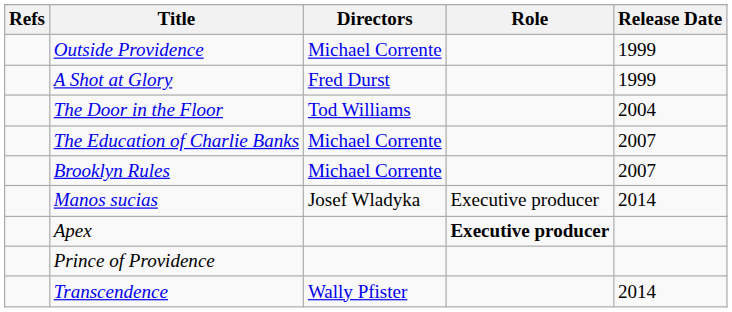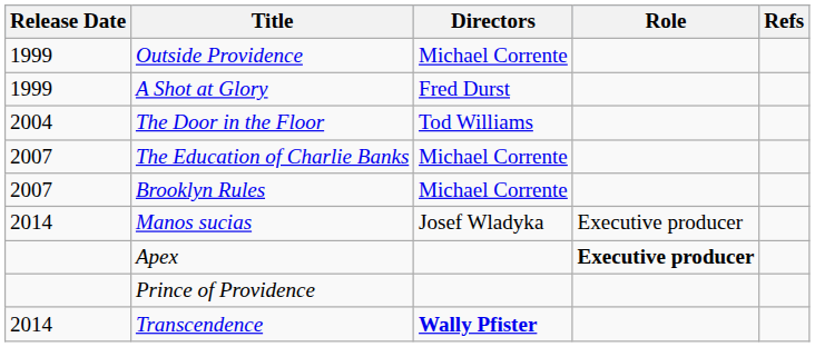columns swapped: Release Date <-> Refs
Transcendence | Directors: normal -> bold
